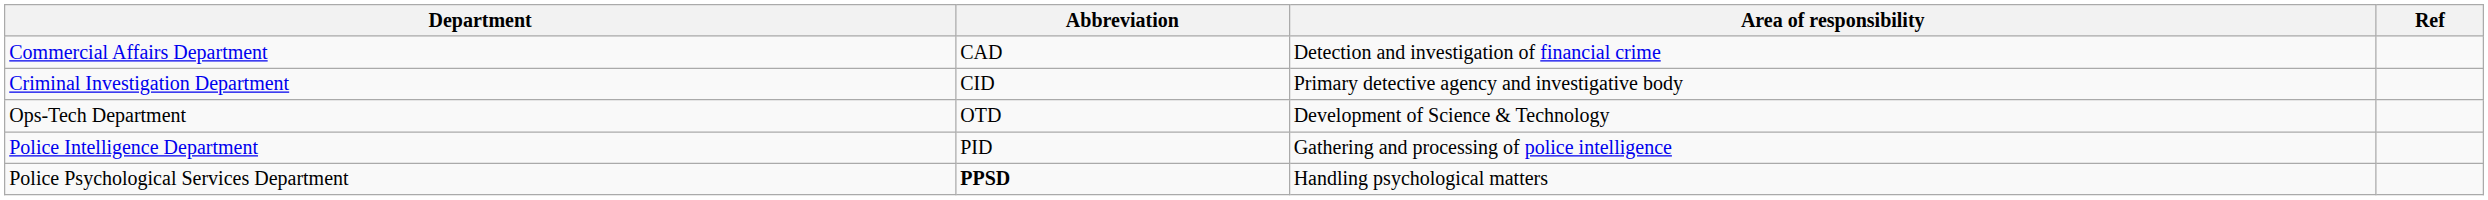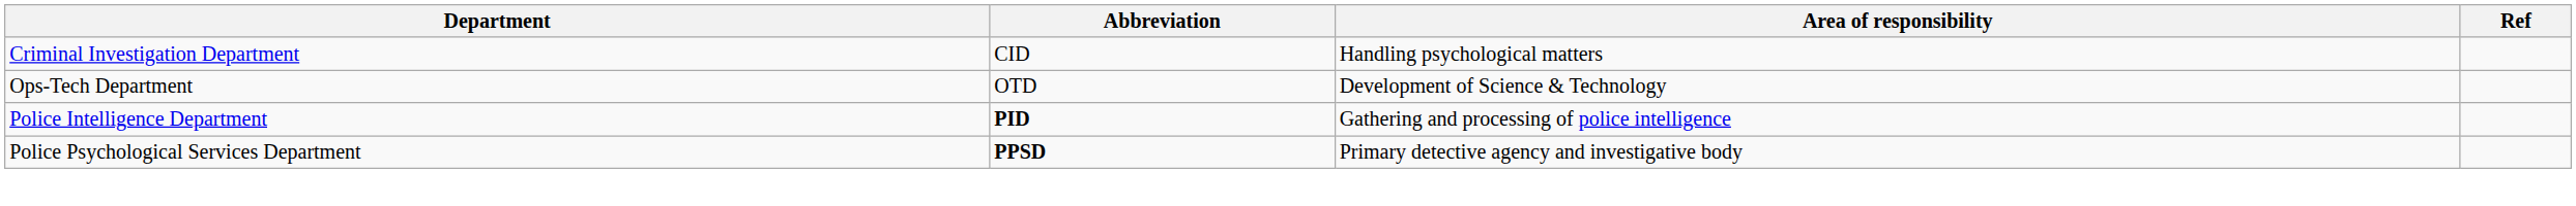- row: Commercial Affairs Department | CAD | Detection and investigation of financial crime
Criminal Investigation Department | Area of responsibility: Primary detective agency and investigative body -> Handling psychological matters
Police Intelligence Department | Abbreviation: normal -> bold
Police Psychological Services Department | Area of responsibility: Handling psychological matters -> Primary detective agency and investigative body
